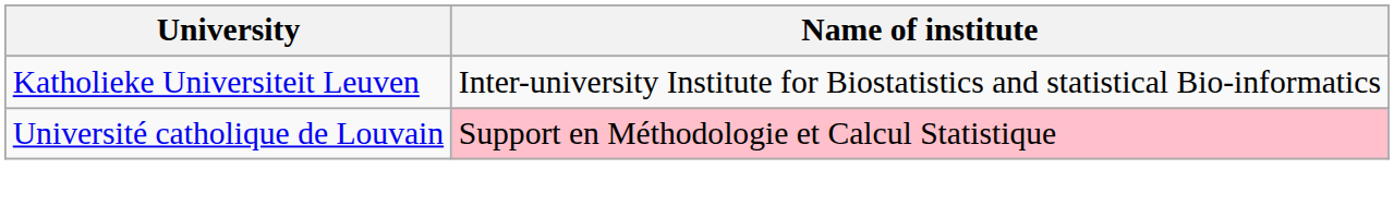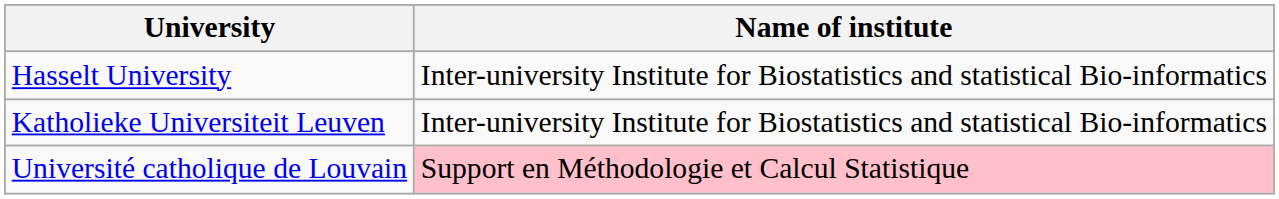+ row: Hasselt University | Inter-university Institute for Biostatistics and statistical Bio-informatics
